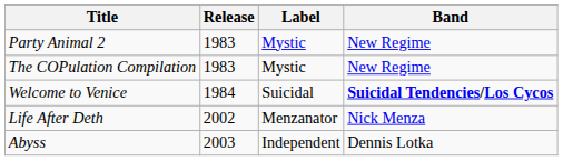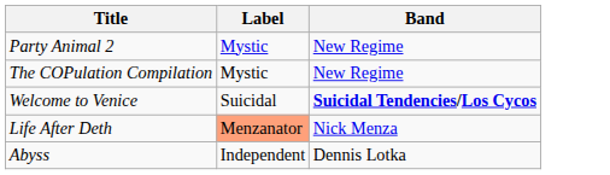- column: Release | 1983 | 1983 | 1984 | 2002 | 2003
Life After Deth | Label: no background -> lightsalmon background
